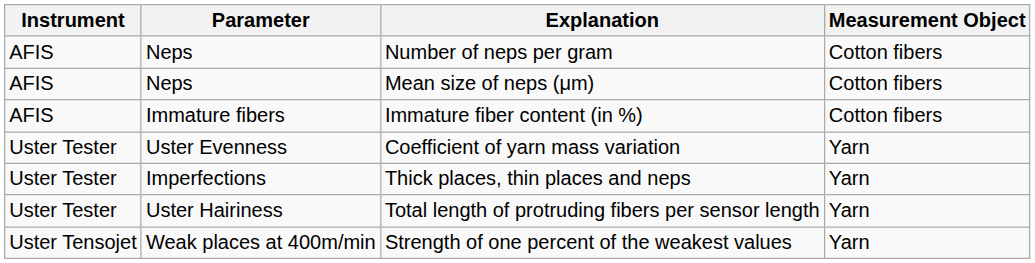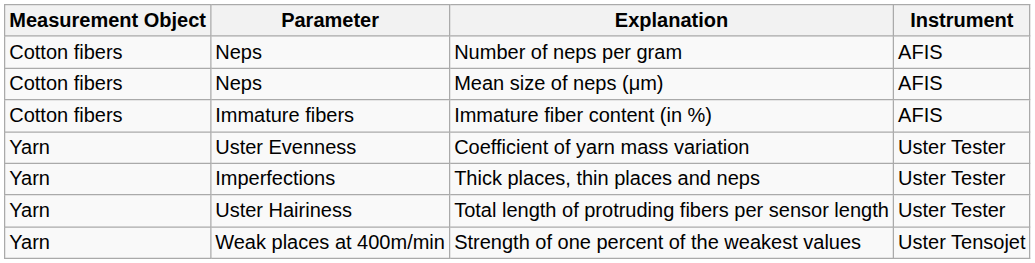columns swapped: Measurement Object <-> Instrument
